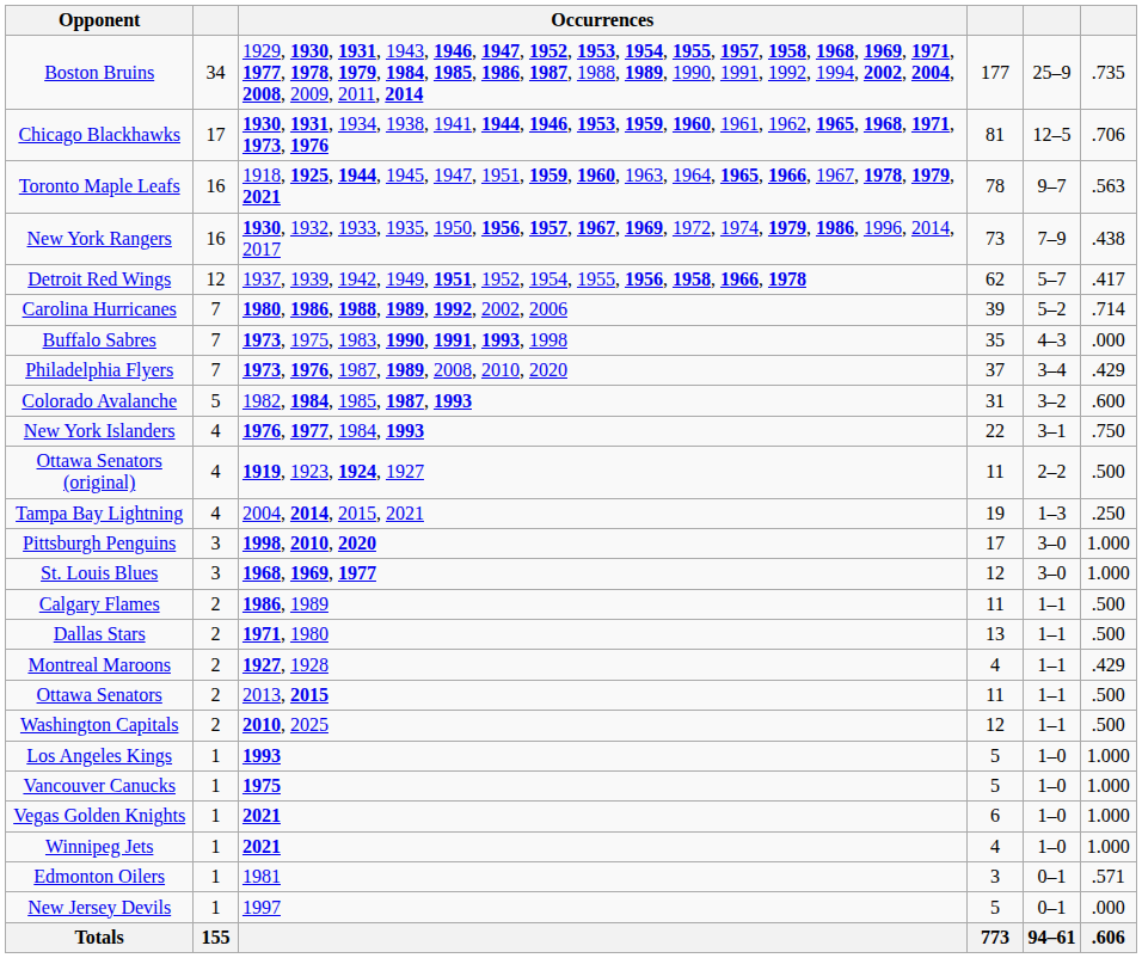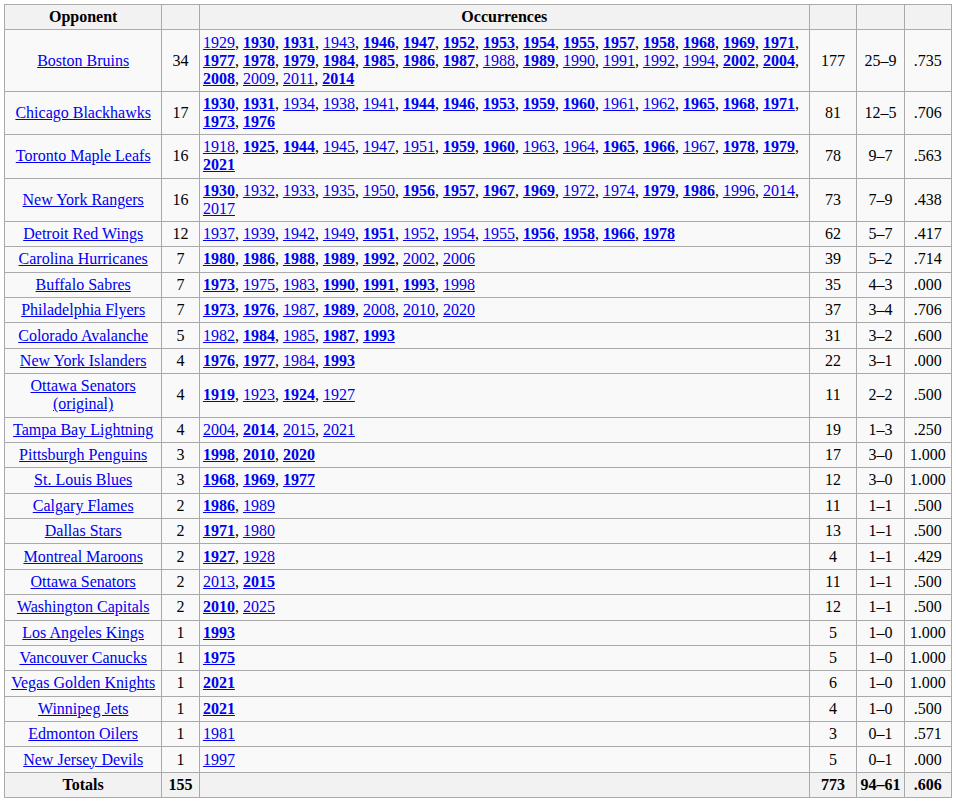Philadelphia Flyers | column 6: .429 -> .706
New York Islanders | column 6: .750 -> .000
Winnipeg Jets | column 6: 1.000 -> .500
